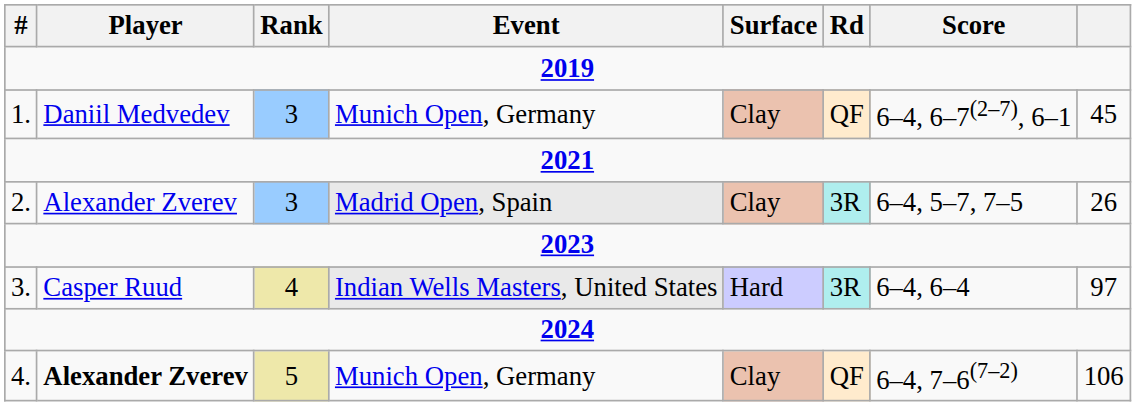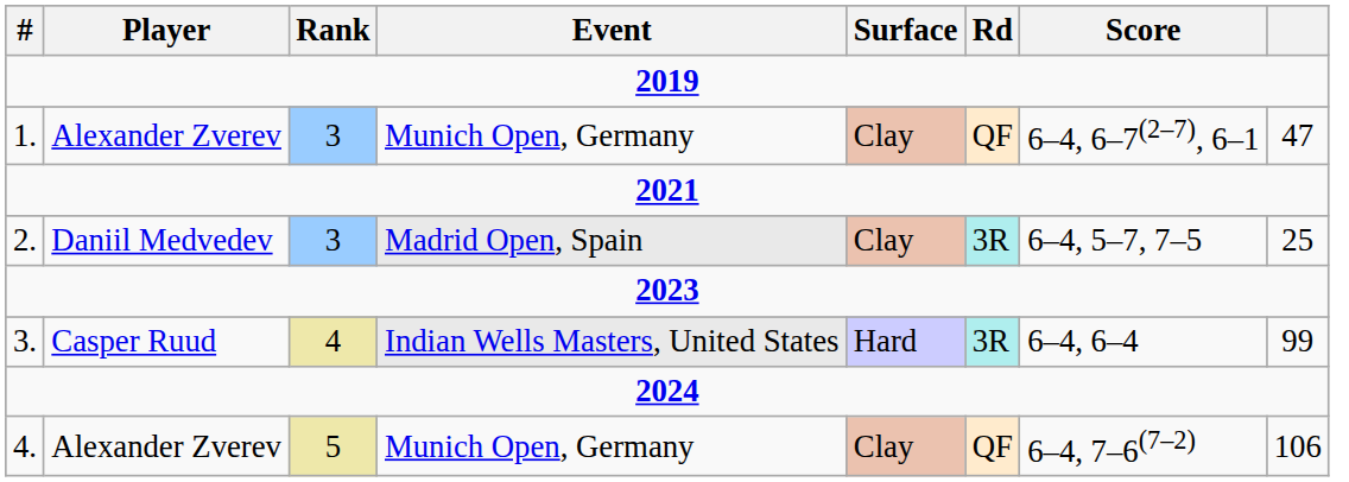1. | Player: Daniil Medvedev -> Alexander Zverev
1. | column 8: 45 -> 47
2. | Player: Alexander Zverev -> Daniil Medvedev
2. | column 8: 26 -> 25
3. | column 8: 97 -> 99
4. | Player: bold -> normal
